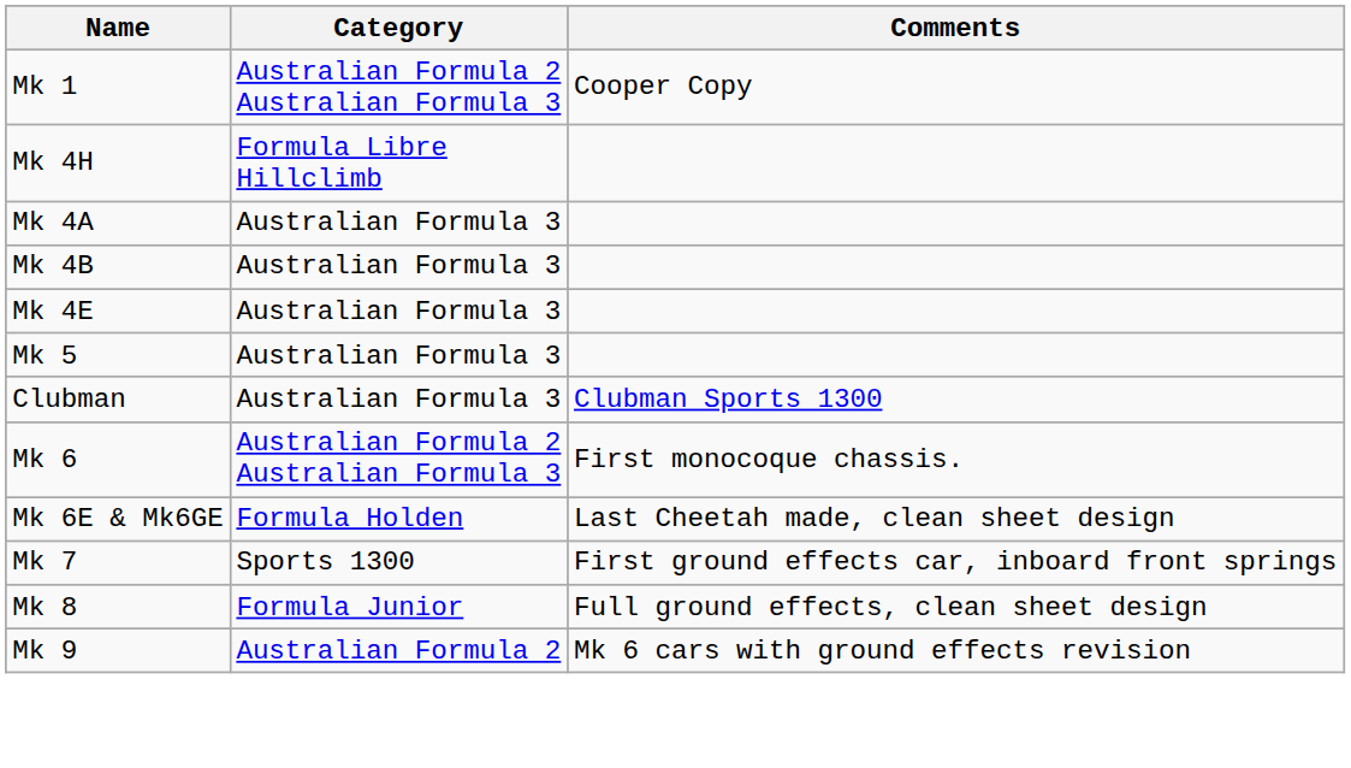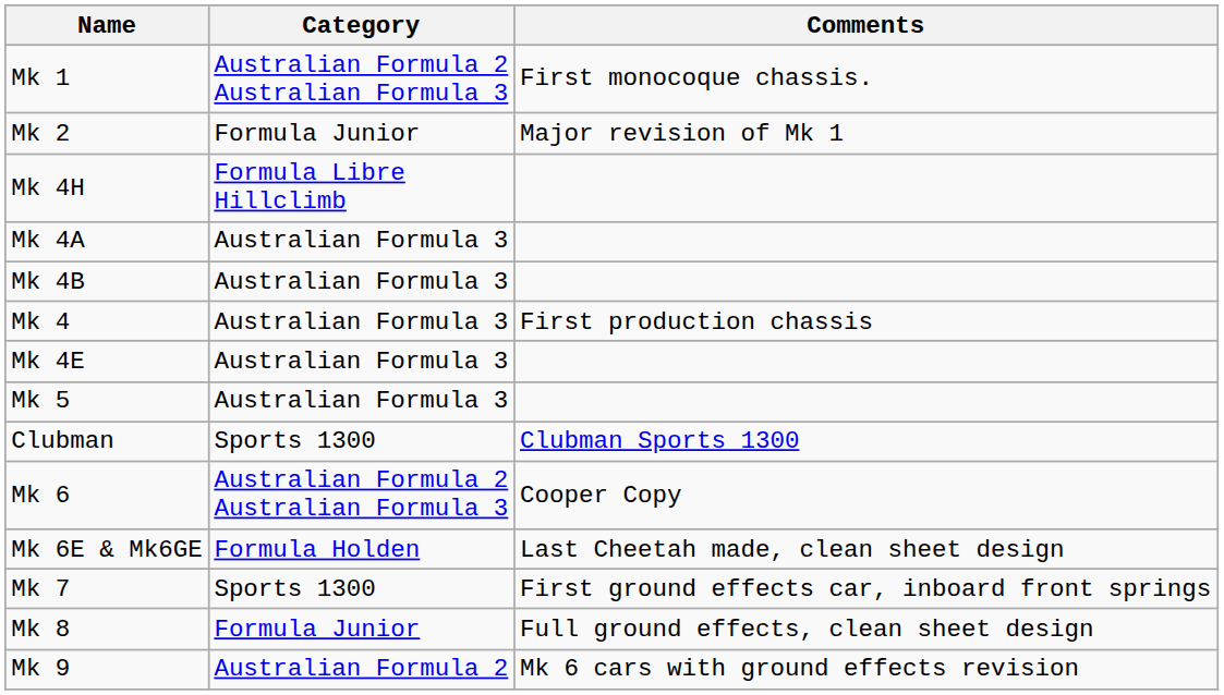Mk 1 | Comments: Cooper Copy -> First monocoque chassis.
+ row: Mk 2 | Formula Junior | Major revision of Mk 1
+ row: Mk 4 | Australian Formula 3 | First production chassis
Clubman | Category: Australian Formula 3 -> Sports 1300
Mk 6 | Comments: First monocoque chassis. -> Cooper Copy
